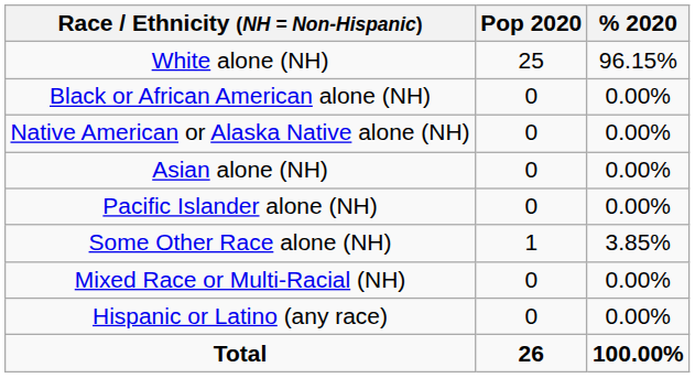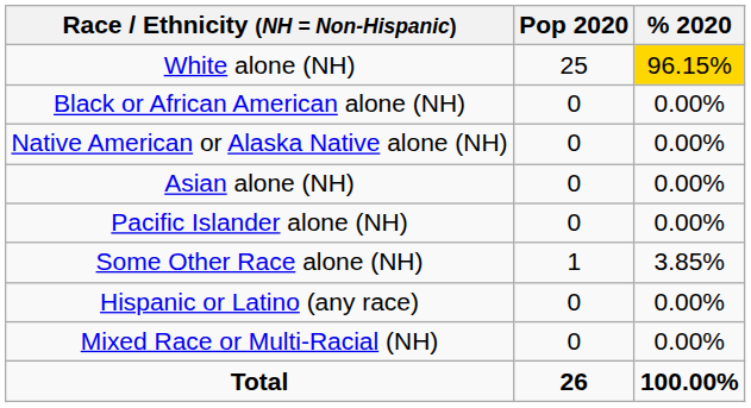White alone (NH) | % 2020: no background -> gold background
rows swapped: Mixed Race or Multi-Racial (NH) <-> Hispanic or Latino (any race)
